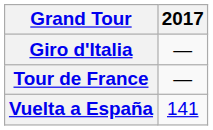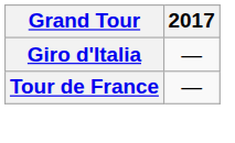- row: Vuelta a España | 141
